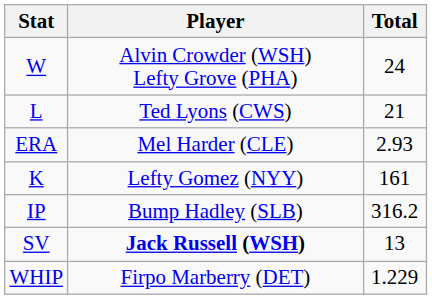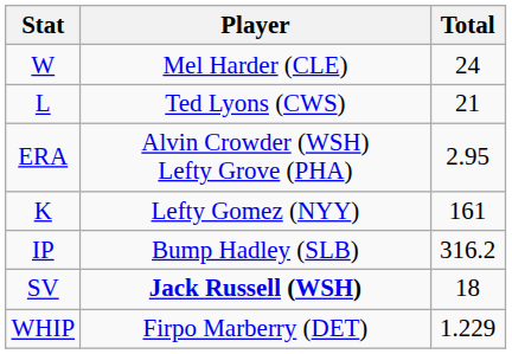W | Player: Alvin Crowder (WSH) Lefty Grove (PHA) -> Mel Harder (CLE)
ERA | Player: Mel Harder (CLE) -> Alvin Crowder (WSH) Lefty Grove (PHA)
ERA | Total: 2.93 -> 2.95
SV | Total: 13 -> 18
